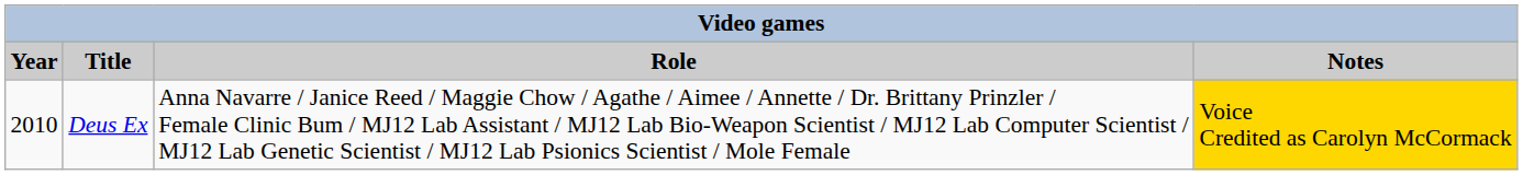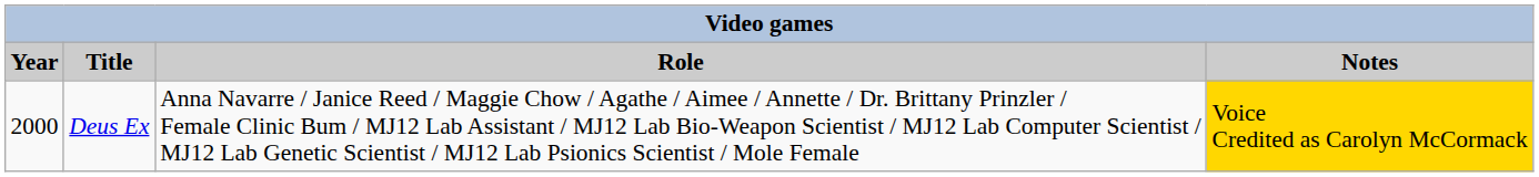Deus Ex | Year: 2010 -> 2000
